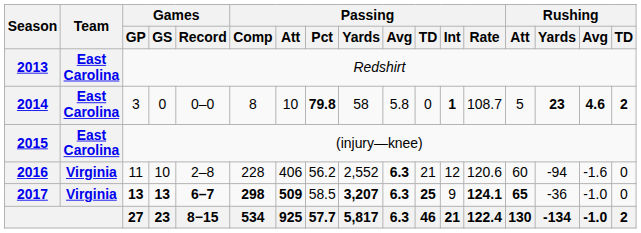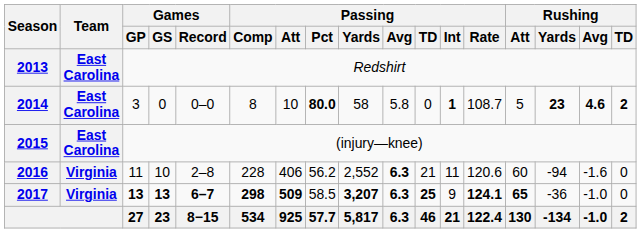2014 | Passing / Pct: 79.8 -> 80.0
2016 | Passing / Int: 12 -> 11
